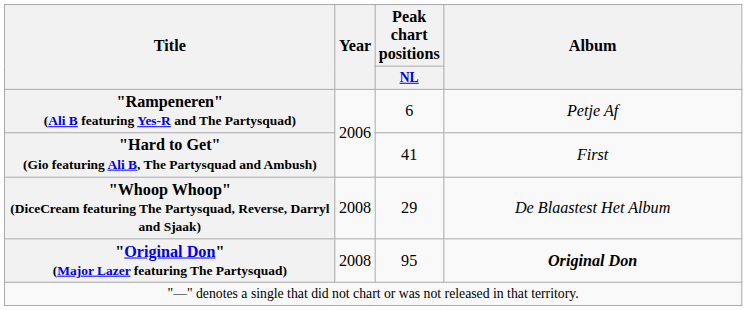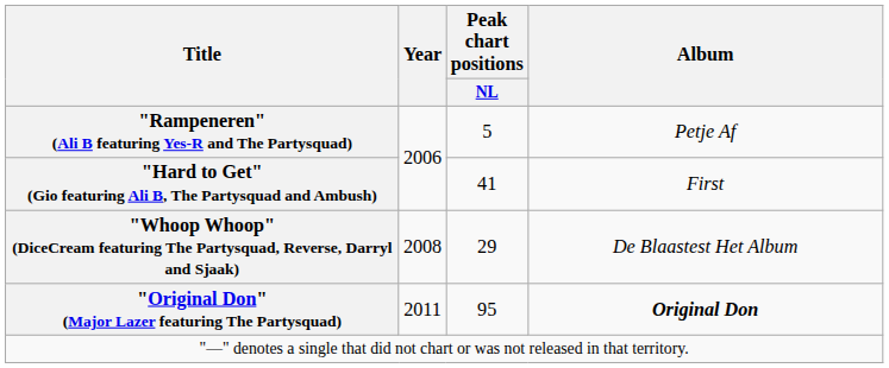"Rampeneren" (Ali B featuring Yes-R and The Partysquad) | Peak chart positions / NL: 6 -> 5
"Original Don" (Major Lazer featuring The Partysquad) | Year: 2008 -> 2011
